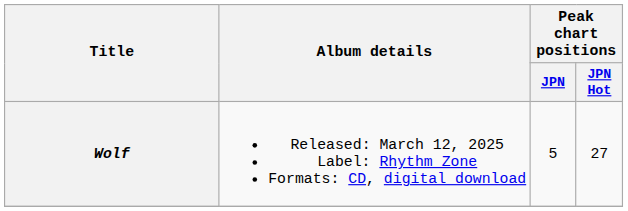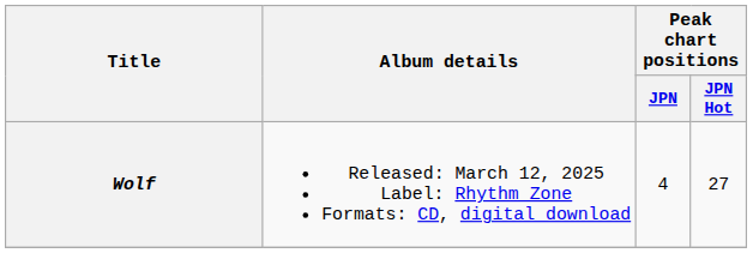Wolf | Peak chart positions / JPN: 5 -> 4
